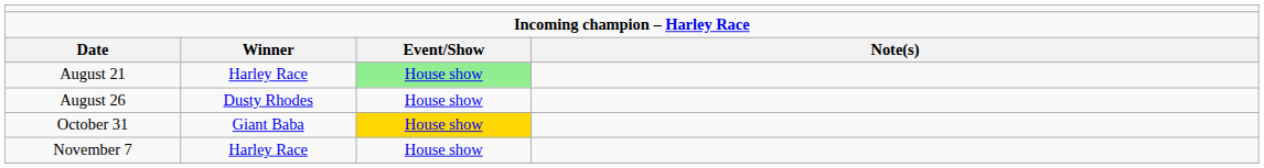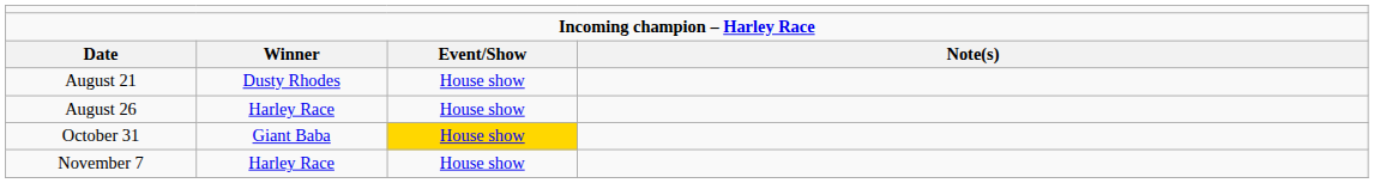August 21 | column 2: Harley Race -> Dusty Rhodes
August 21 | column 3: lightgreen background -> no background
August 26 | column 2: Dusty Rhodes -> Harley Race
